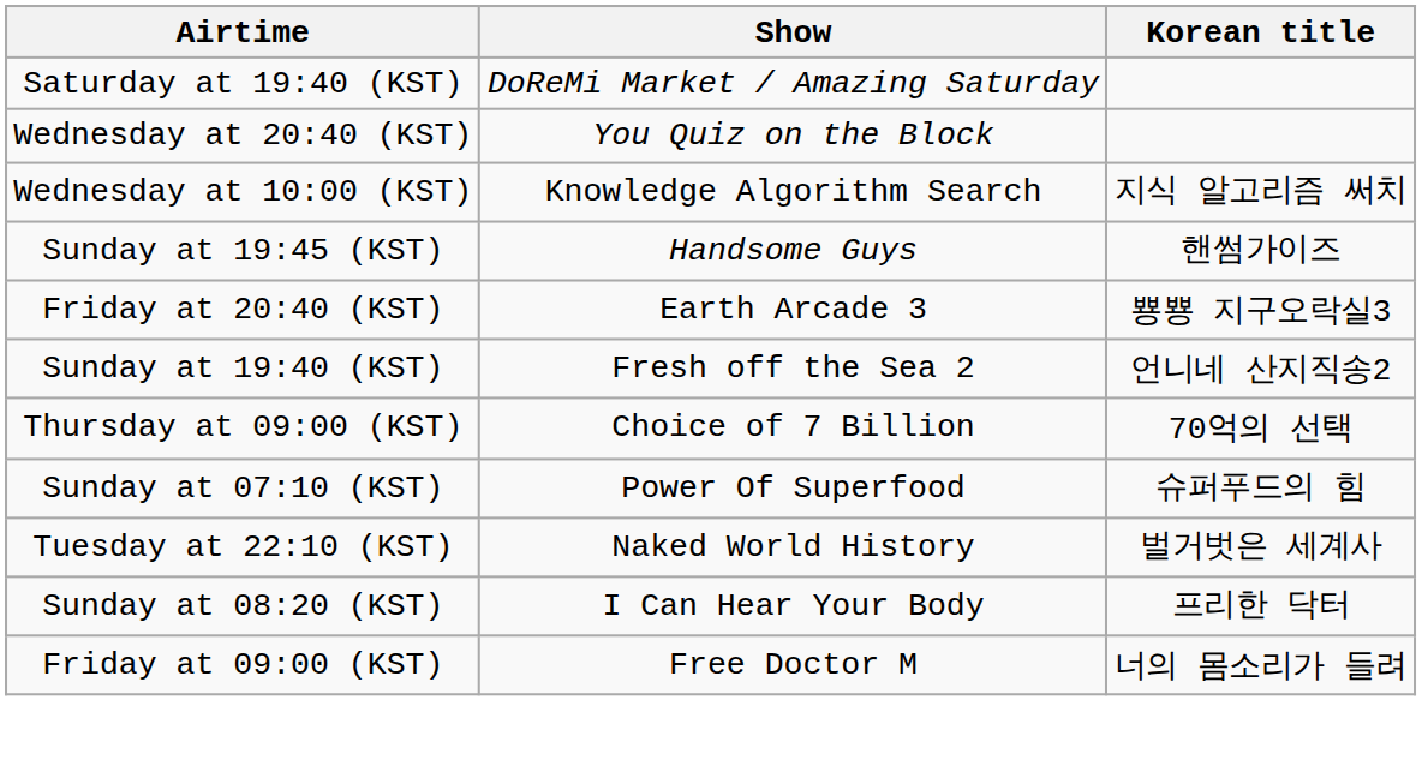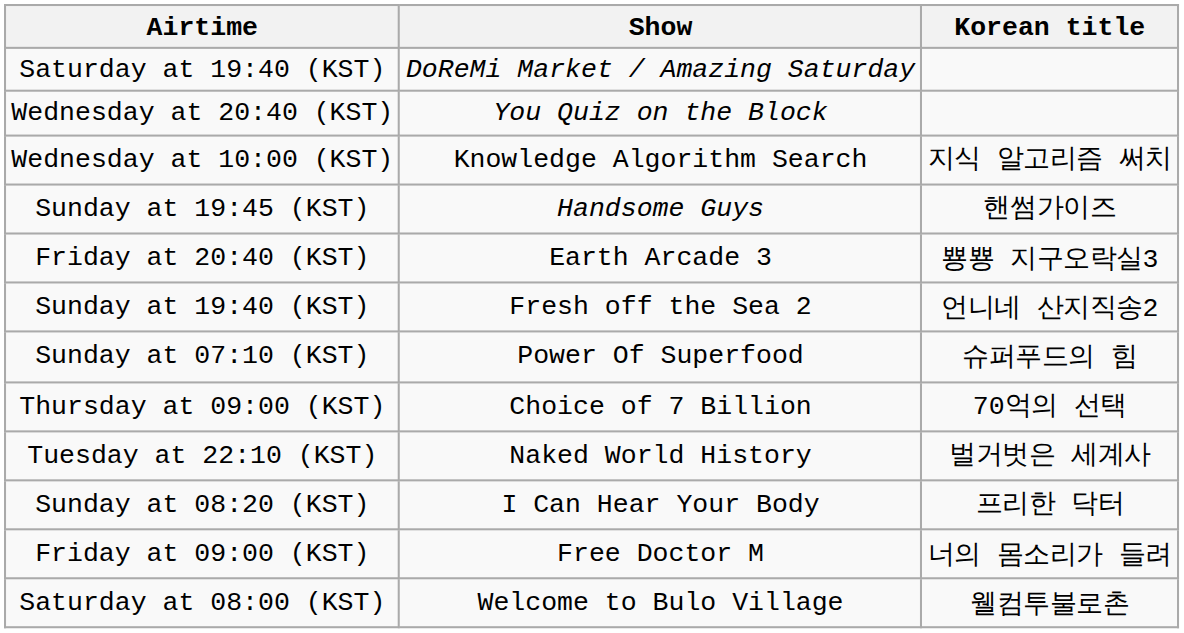rows swapped: Sunday at 07:10 (KST) <-> Thursday at 09:00 (KST)
+ row: Saturday at 08:00 (KST) | Welcome to Bulo Village | 웰컴투불로촌
